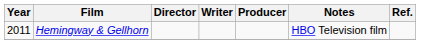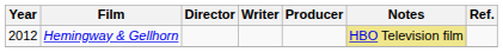Hemingway & Gellhorn | Year: 2011 -> 2012
Hemingway & Gellhorn | Notes: no background -> khaki background
